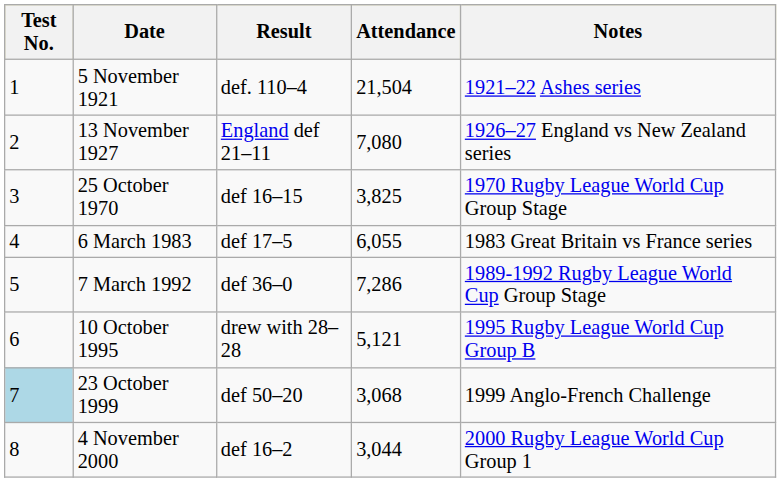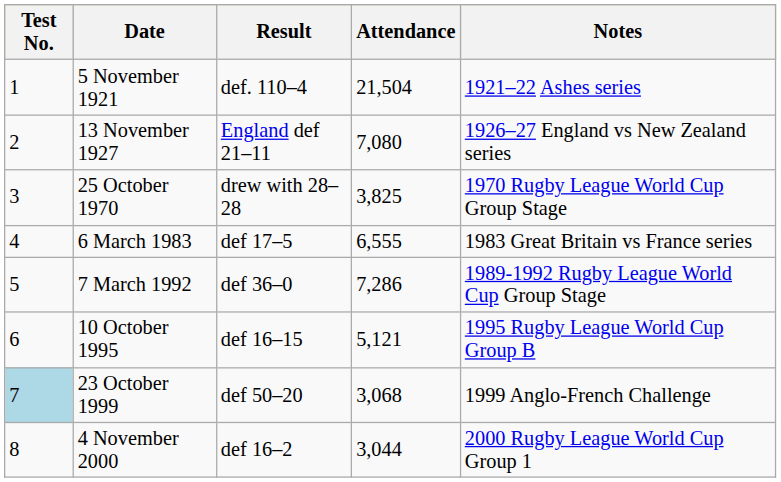25 October 1970 | Result: def 16–15 -> drew with 28–28
6 March 1983 | Attendance: 6,055 -> 6,555
10 October 1995 | Result: drew with 28–28 -> def 16–15
